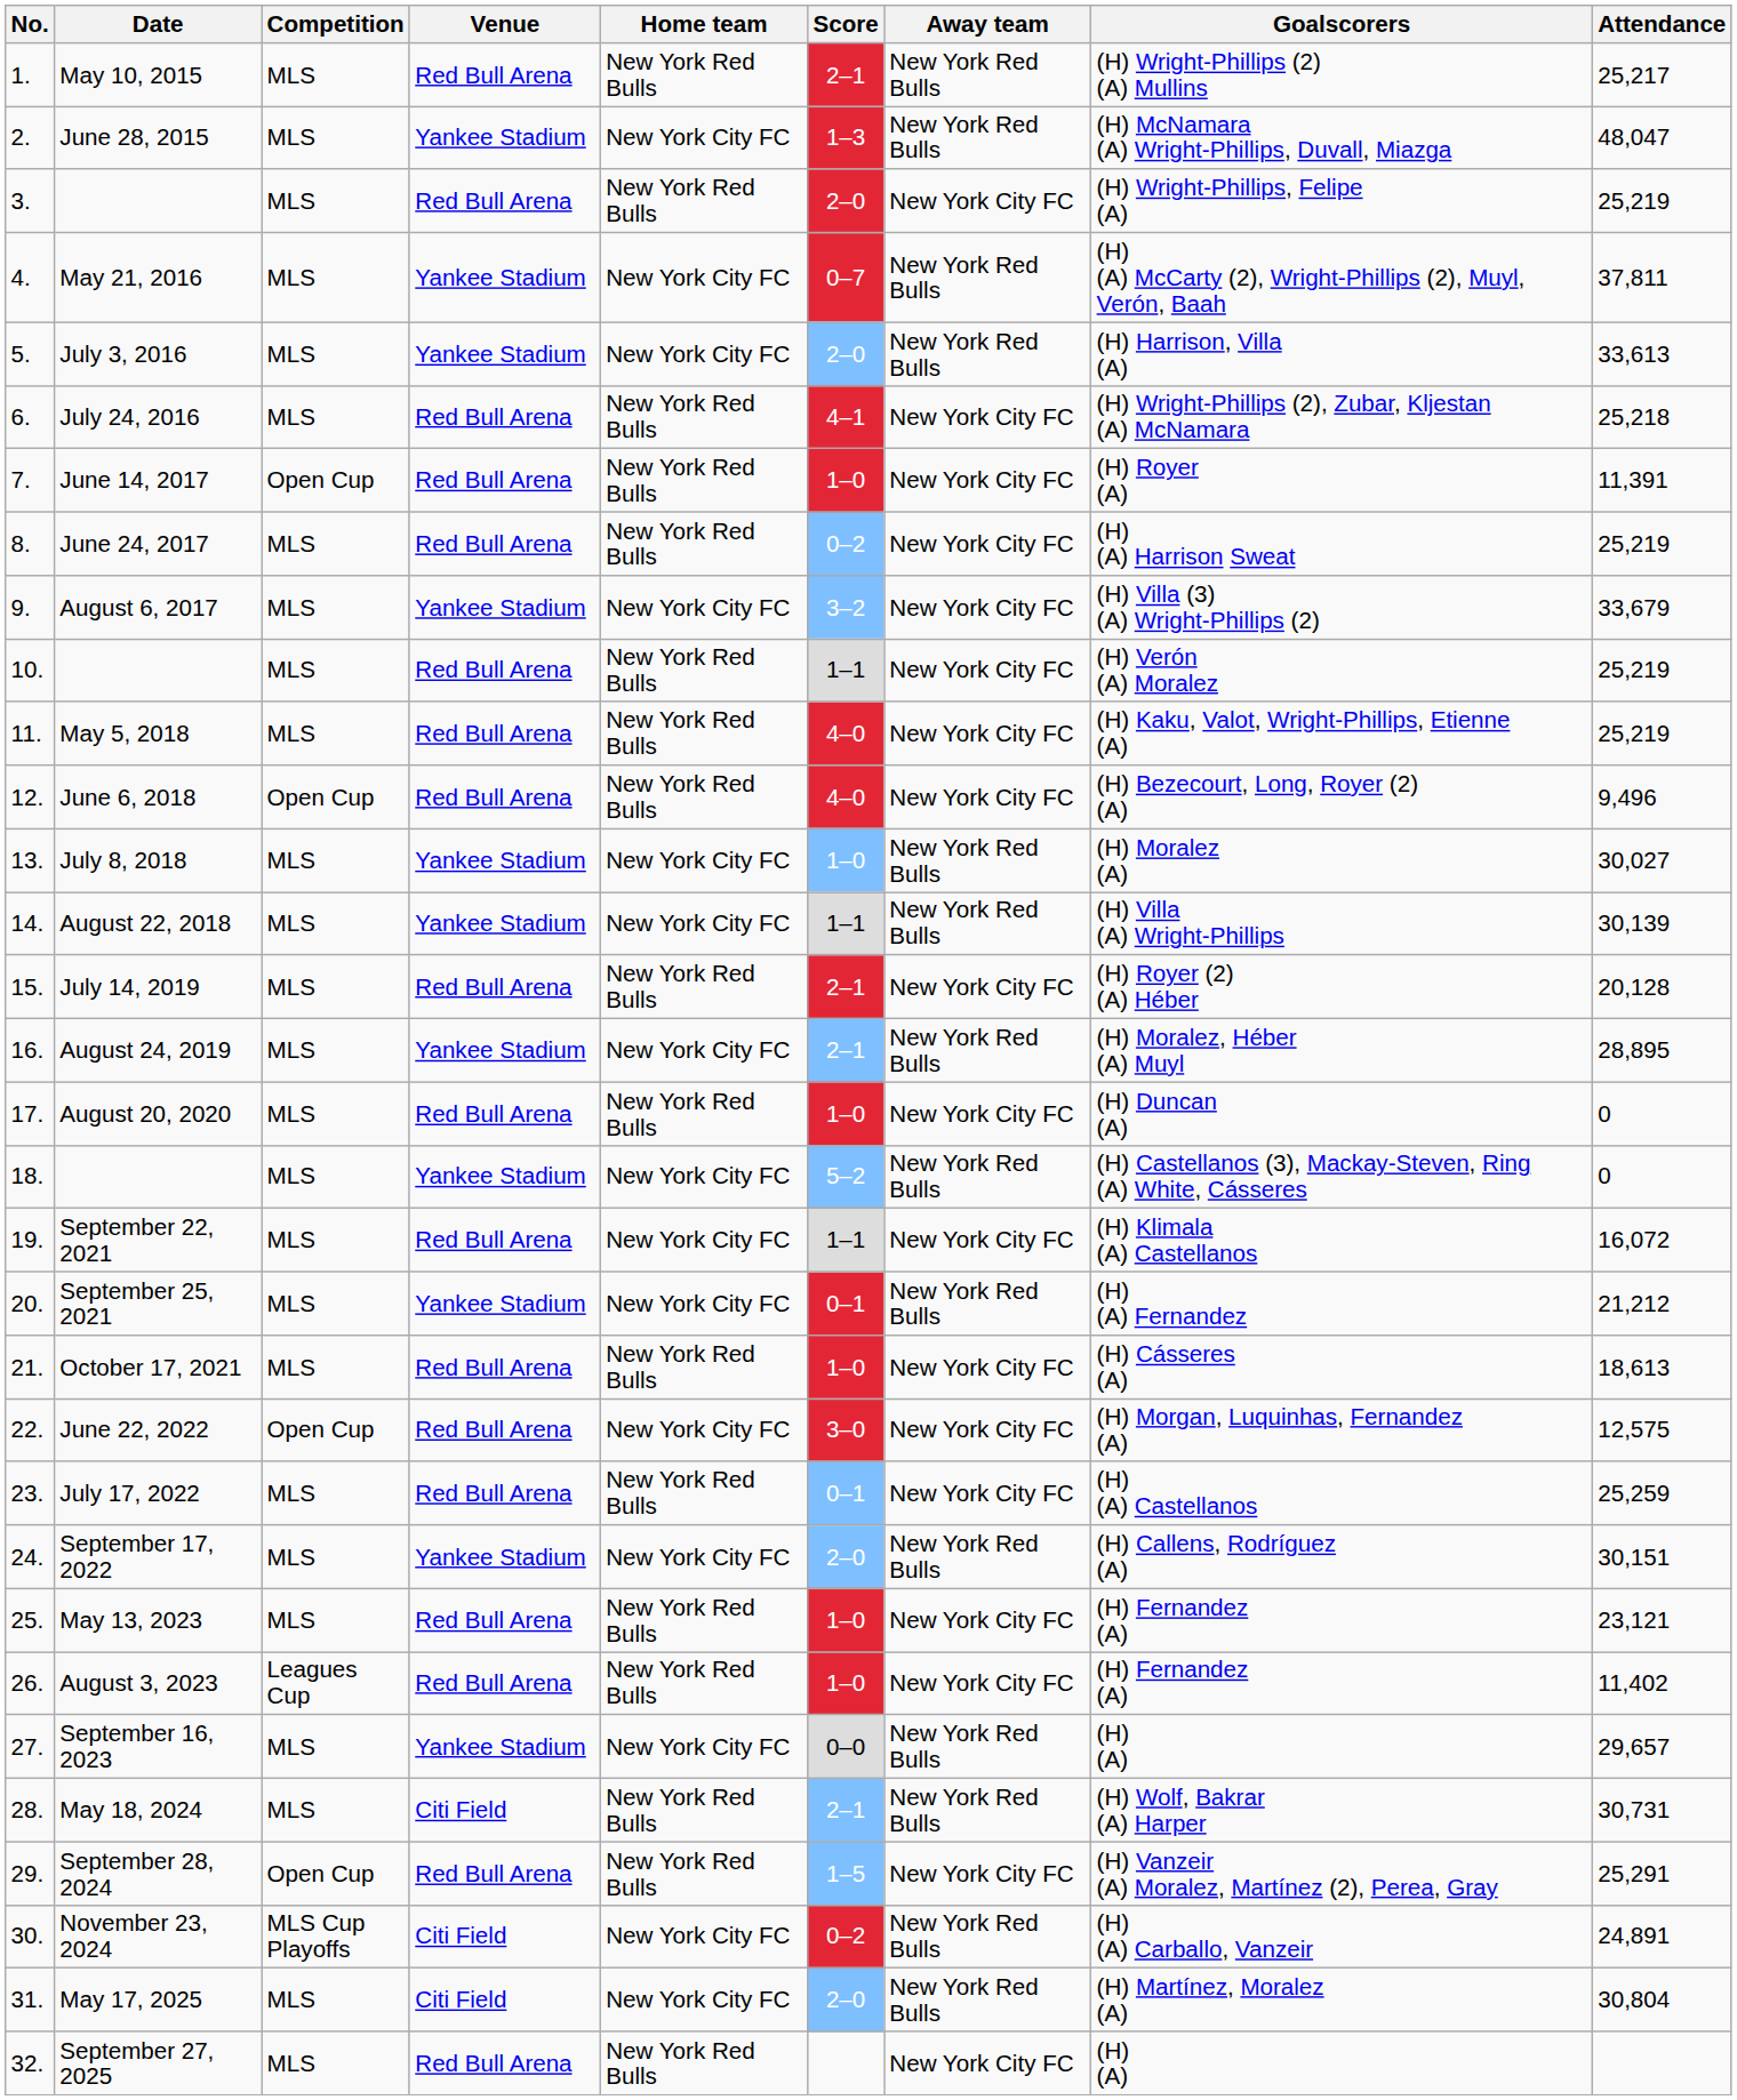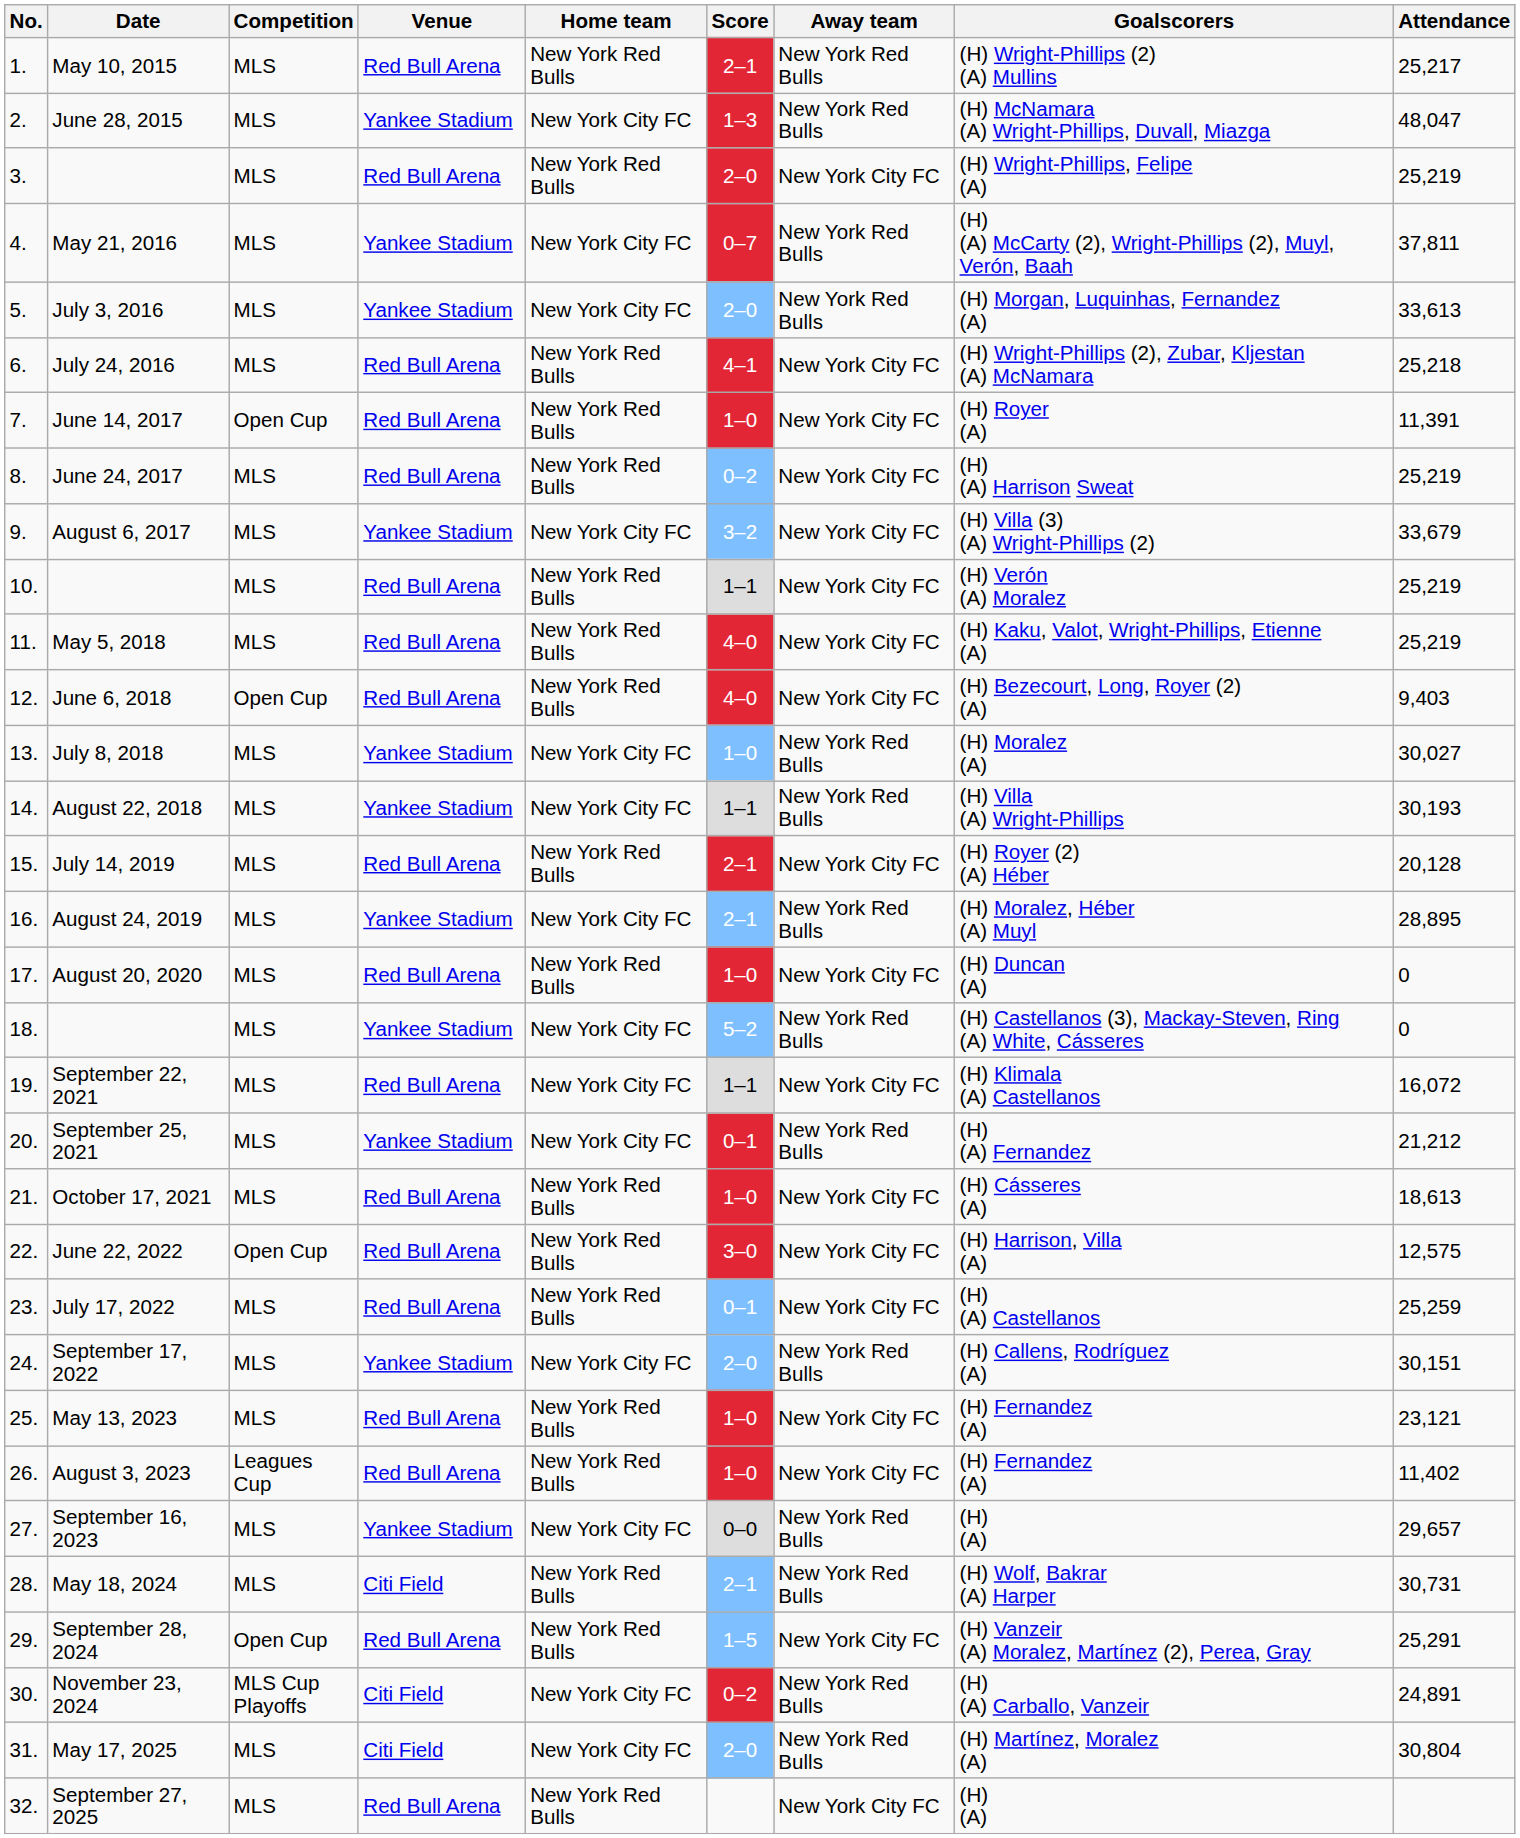July 3, 2016 | Goalscorers: (H) Harrison, Villa (A) -> (H) Morgan, Luquinhas, Fernandez (A)
June 6, 2018 | Attendance: 9,496 -> 9,403
August 22, 2018 | Attendance: 30,139 -> 30,193
June 22, 2022 | Home team: New York City FC -> New York Red Bulls
June 22, 2022 | Goalscorers: (H) Morgan, Luquinhas, Fernandez (A) -> (H) Harrison, Villa (A)
